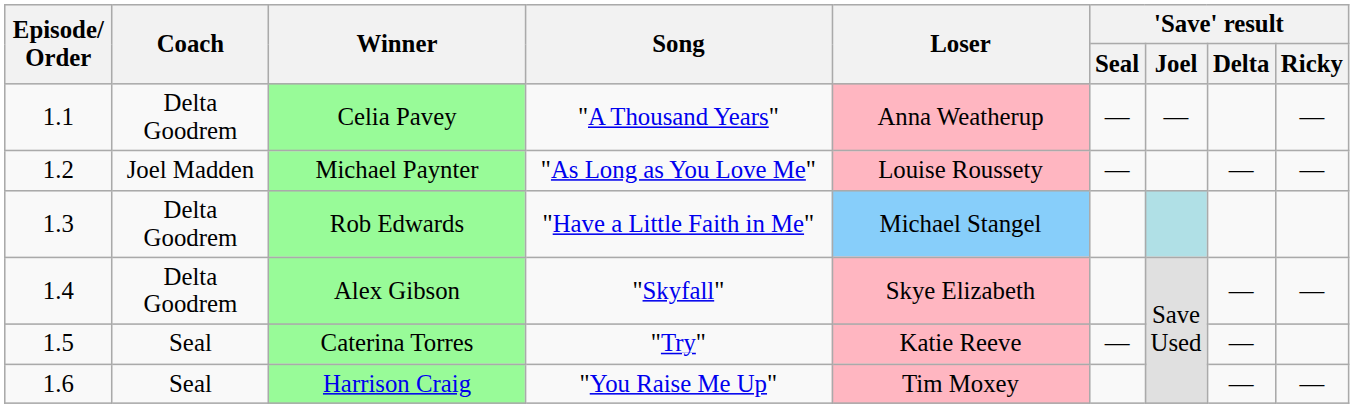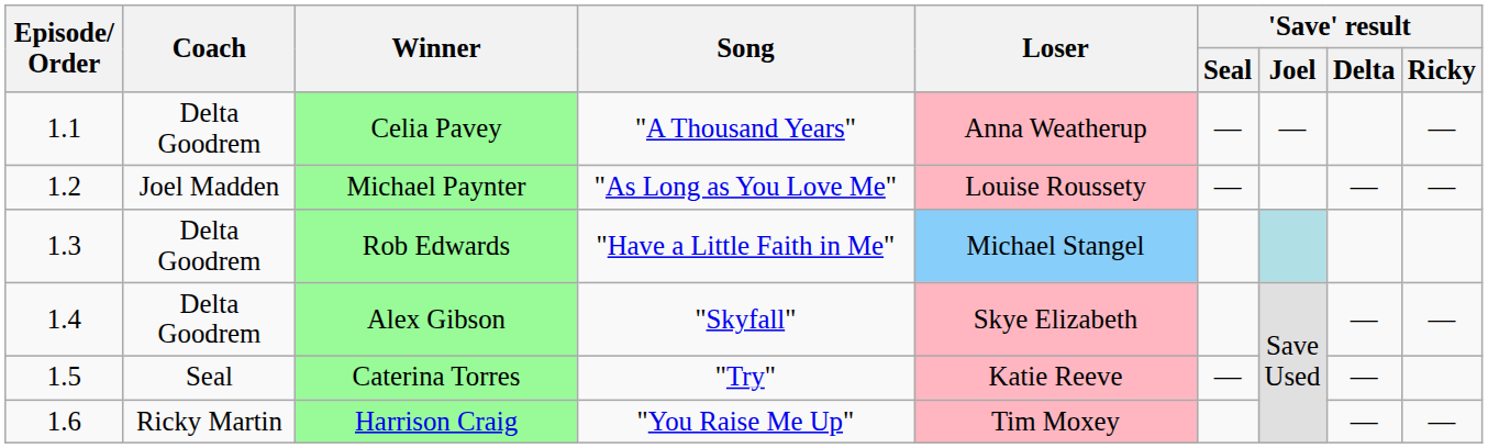Harrison Craig | Coach: Seal -> Ricky Martin
